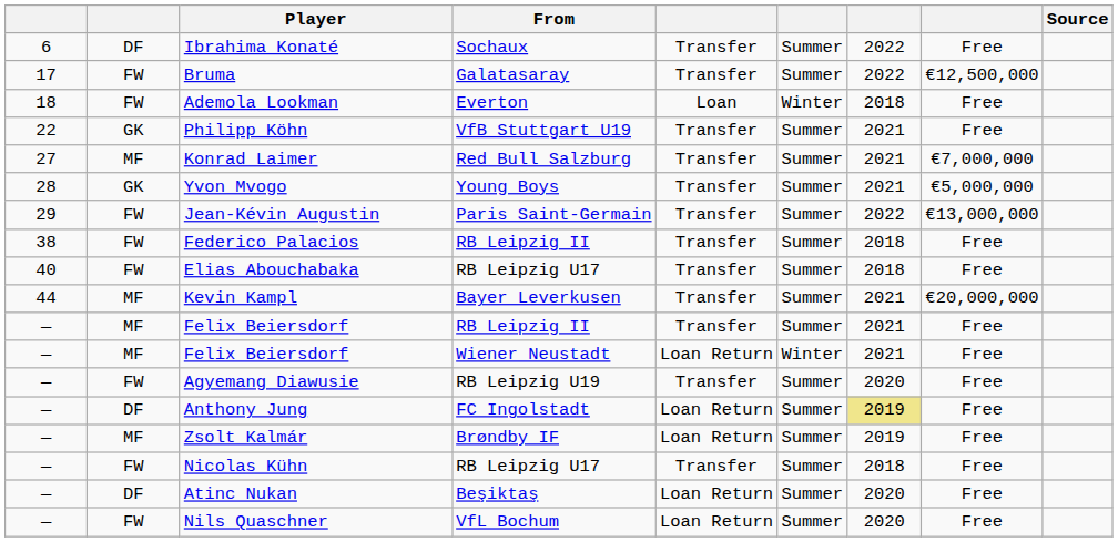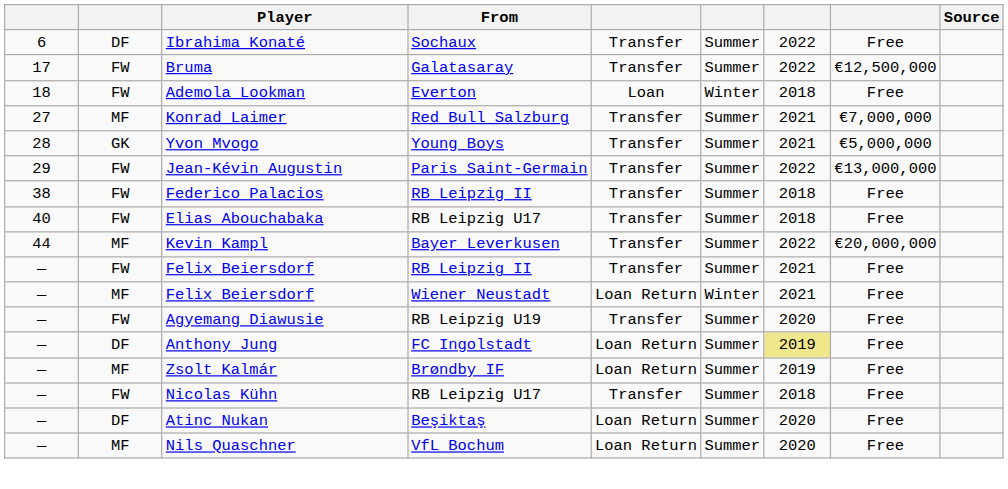- row: 22 | GK | Philipp Köhn | VfB Stuttgart U19 | Transfer | Summer | 2021 | Free
Kevin Kampl | column 7: 2021 -> 2022
Felix Beiersdorf / RB Leipzig II | column 2: MF -> FW
Nils Quaschner | column 2: FW -> MF
